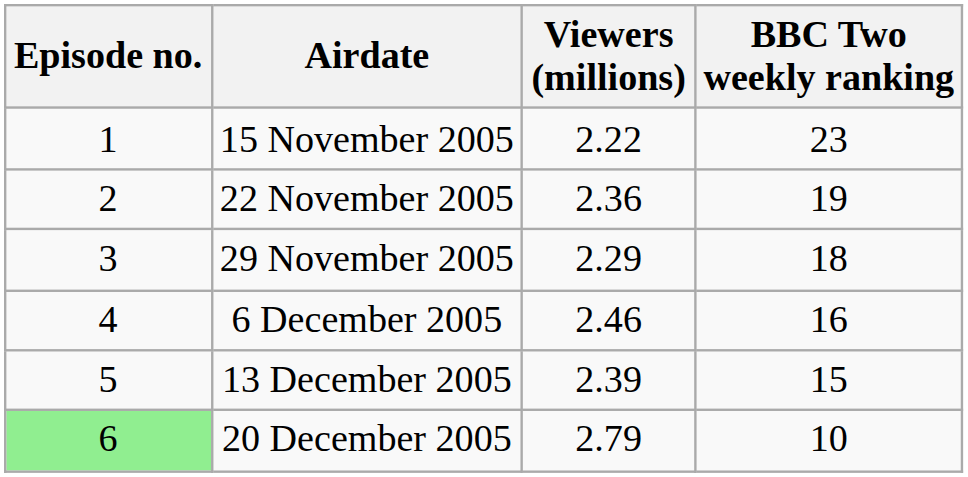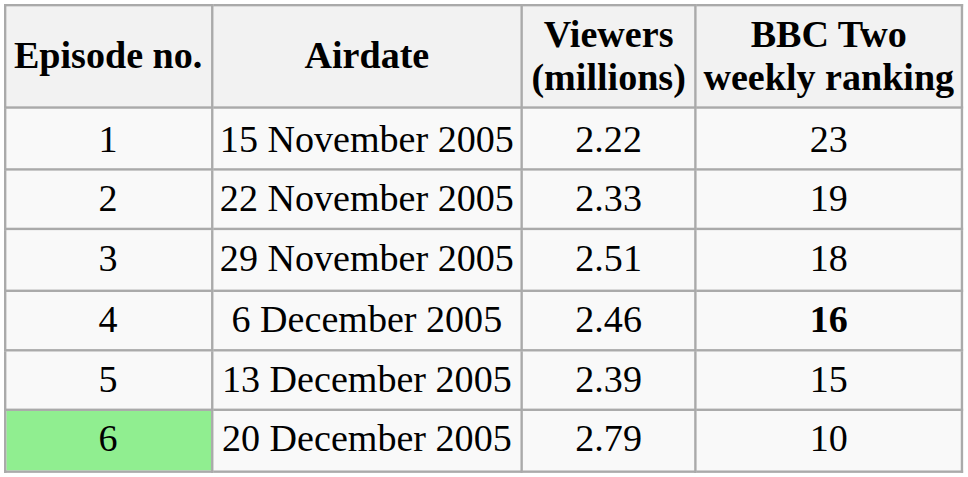22 November 2005 | Viewers (millions): 2.36 -> 2.33
29 November 2005 | Viewers (millions): 2.29 -> 2.51
6 December 2005 | BBC Two weekly ranking: normal -> bold
